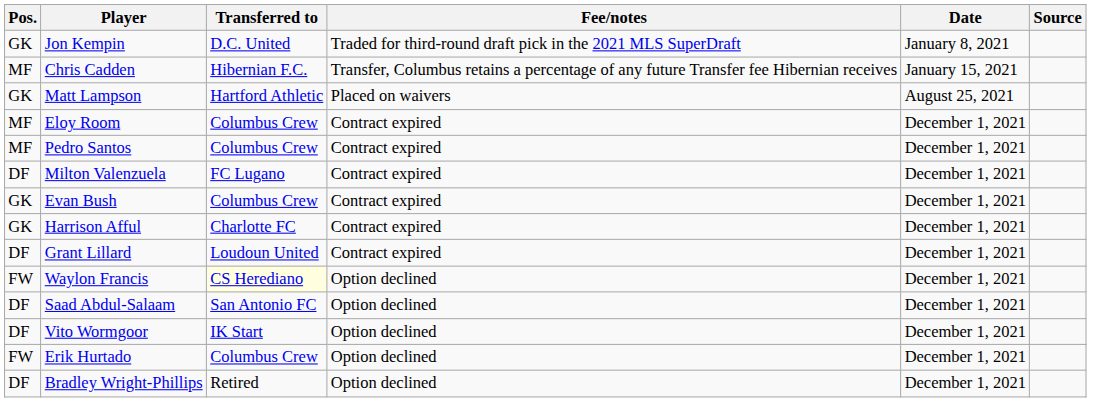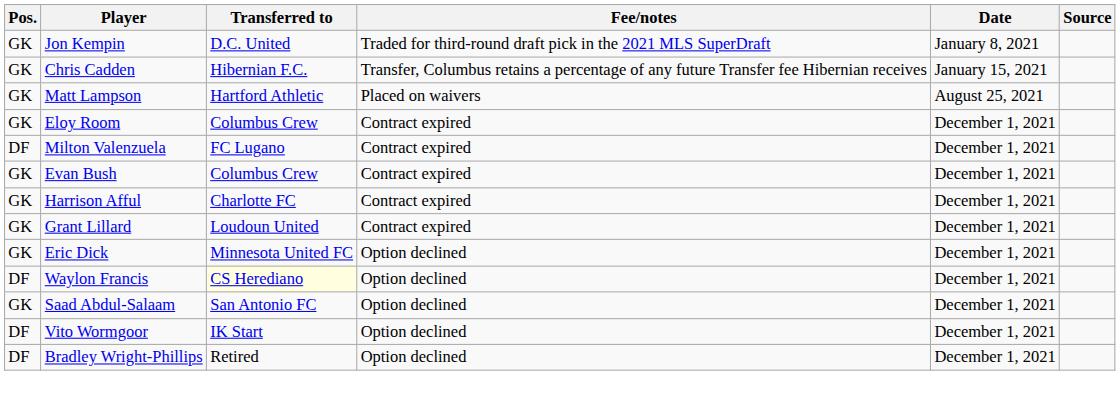Chris Cadden | Pos.: MF -> GK
Eloy Room | Pos.: MF -> GK
- row: MF | Pedro Santos | Columbus Crew | Contract expired | December 1, 2021
Grant Lillard | Pos.: DF -> GK
+ row: GK | Eric Dick | Minnesota United FC | Option declined | December 1, 2021
Waylon Francis | Pos.: FW -> DF
Saad Abdul-Salaam | Pos.: DF -> GK
- row: FW | Erik Hurtado | Columbus Crew | Option declined | December 1, 2021
